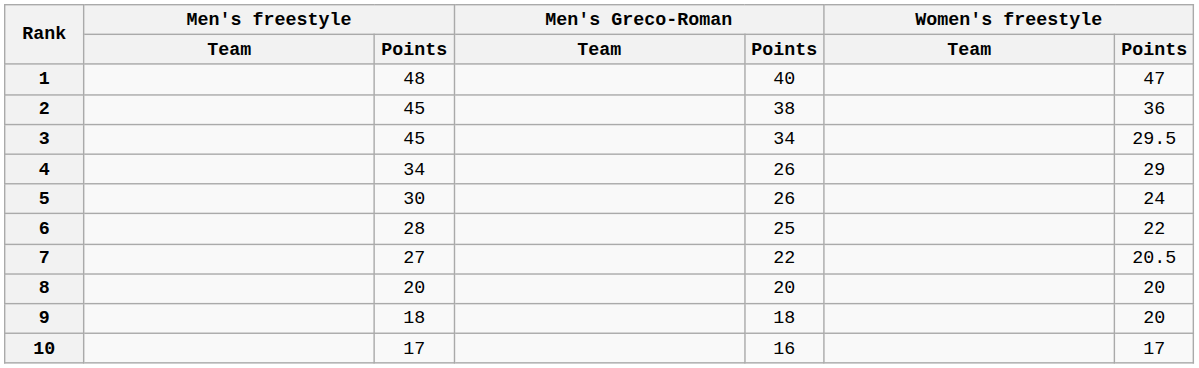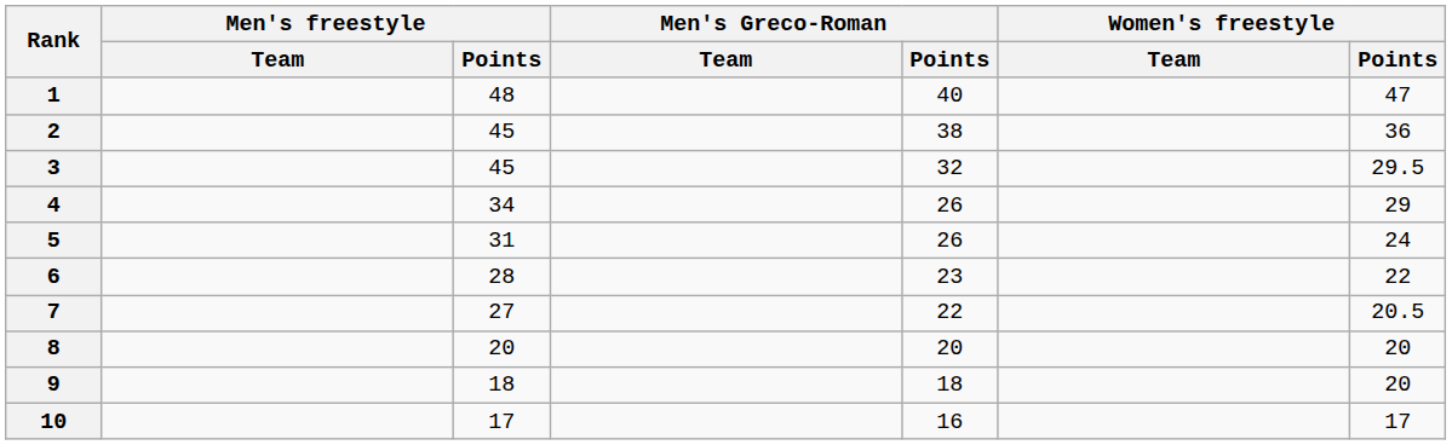3 | Men's Greco-Roman / Points: 34 -> 32
5 | Men's freestyle / Points: 30 -> 31
6 | Men's Greco-Roman / Points: 25 -> 23
